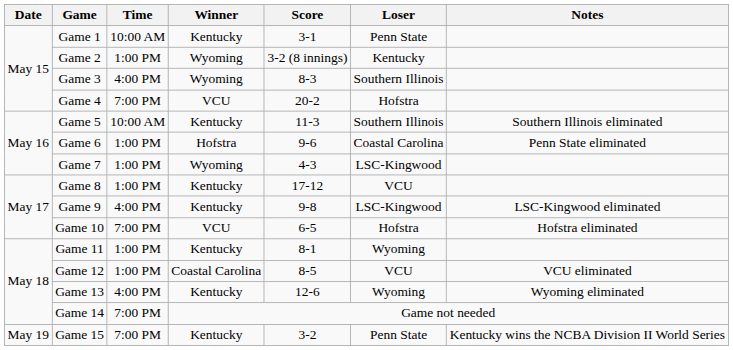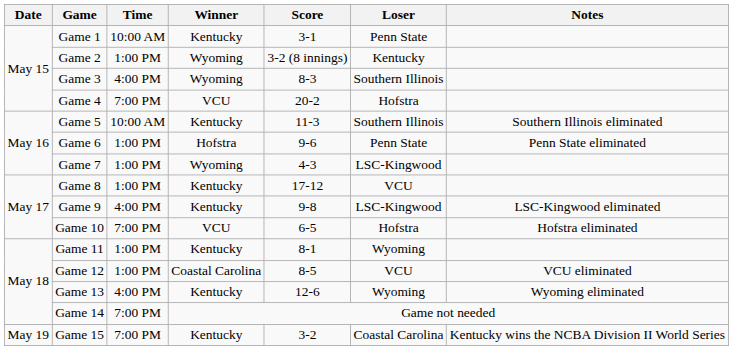Game 6 | Loser: Coastal Carolina -> Penn State
Game 15 | Loser: Penn State -> Coastal Carolina
